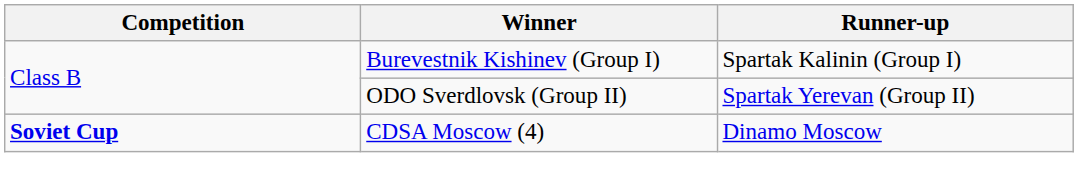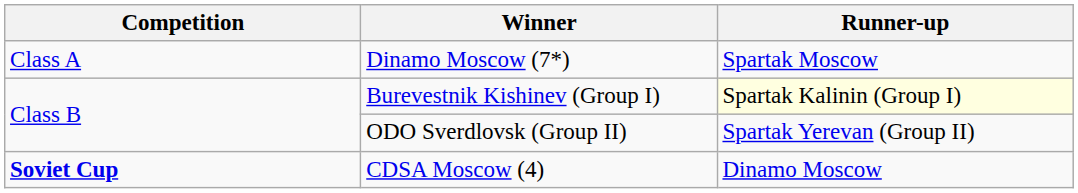+ row: Class A | Dinamo Moscow (7*) | Spartak Moscow
Burevestnik Kishinev (Group I) | Runner-up: no background -> lightyellow background
